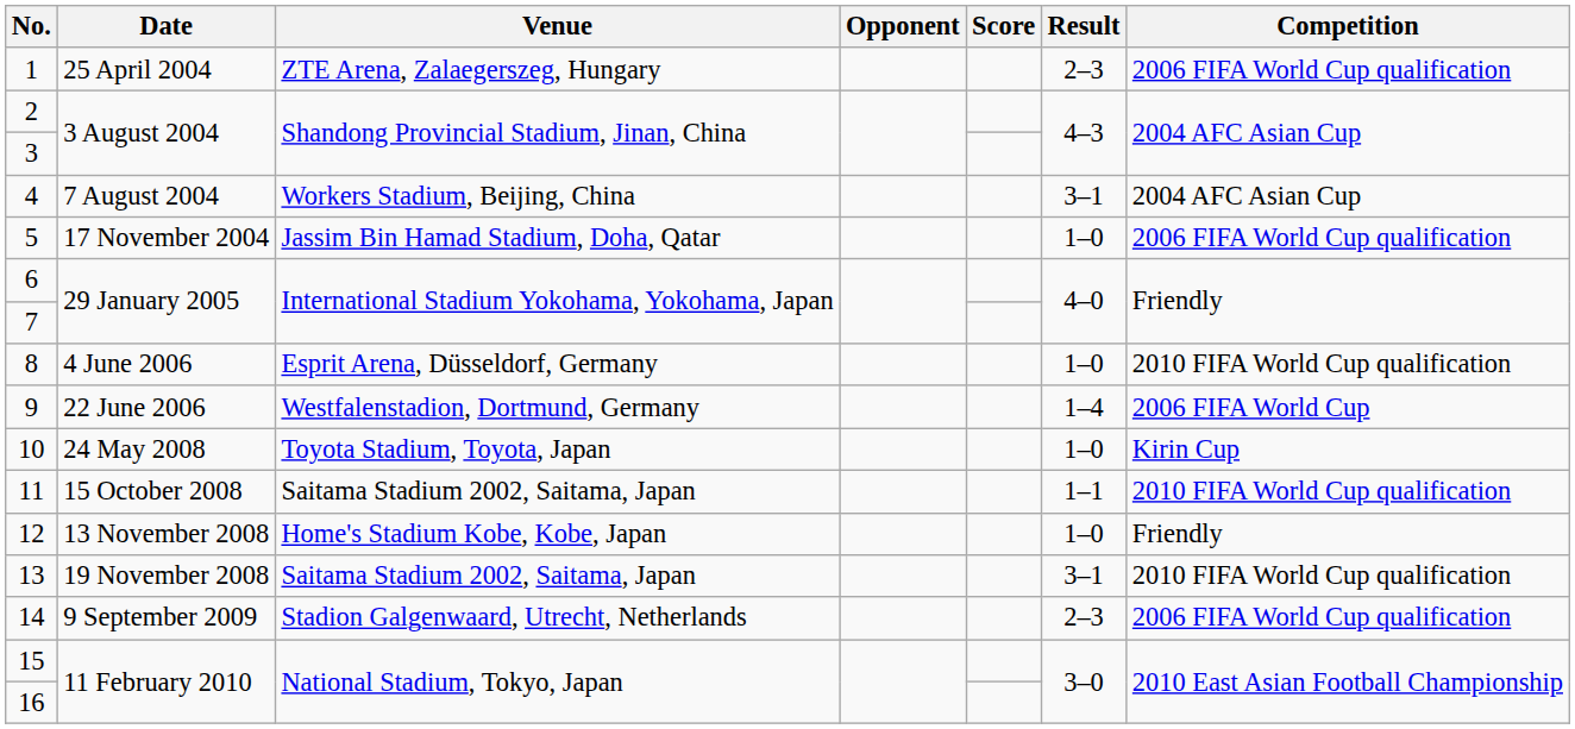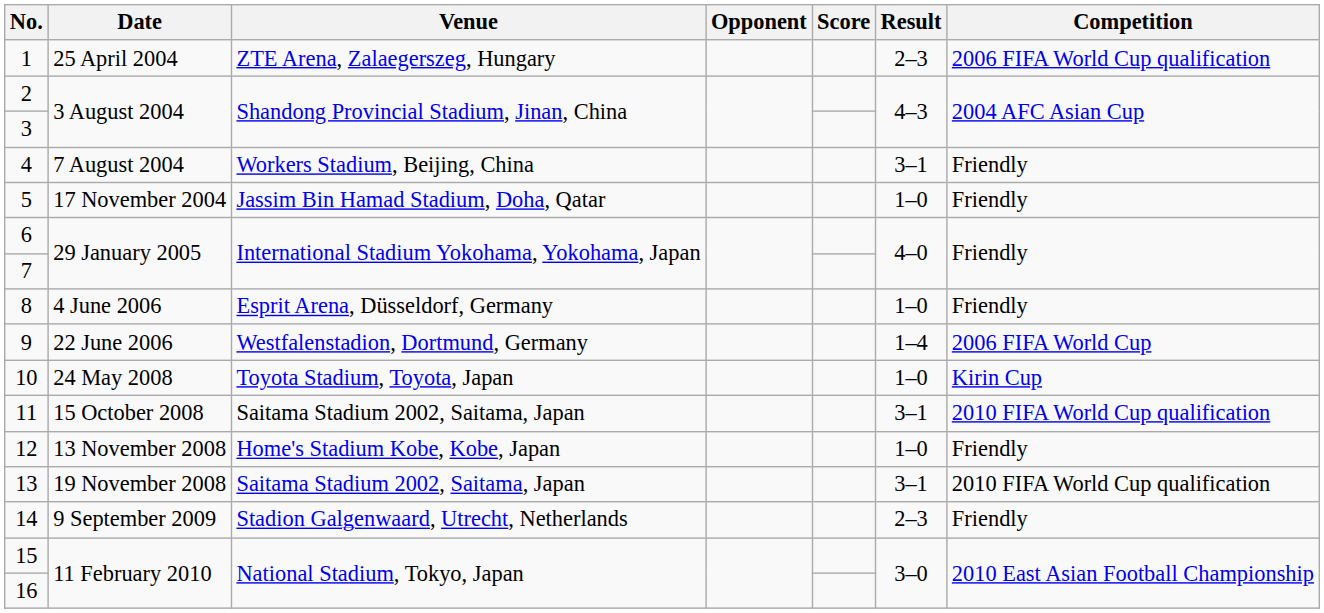4 | Competition: 2004 AFC Asian Cup -> Friendly
5 | Competition: 2006 FIFA World Cup qualification -> Friendly
8 | Competition: 2010 FIFA World Cup qualification -> Friendly
11 | Result: 1–1 -> 3–1
14 | Competition: 2006 FIFA World Cup qualification -> Friendly
